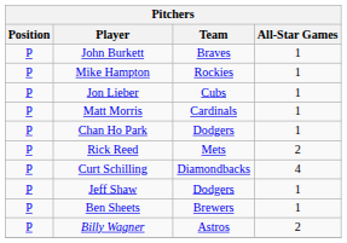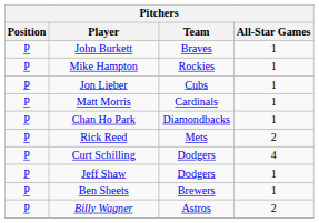Chan Ho Park | Team: Dodgers -> Diamondbacks
Curt Schilling | Team: Diamondbacks -> Dodgers
